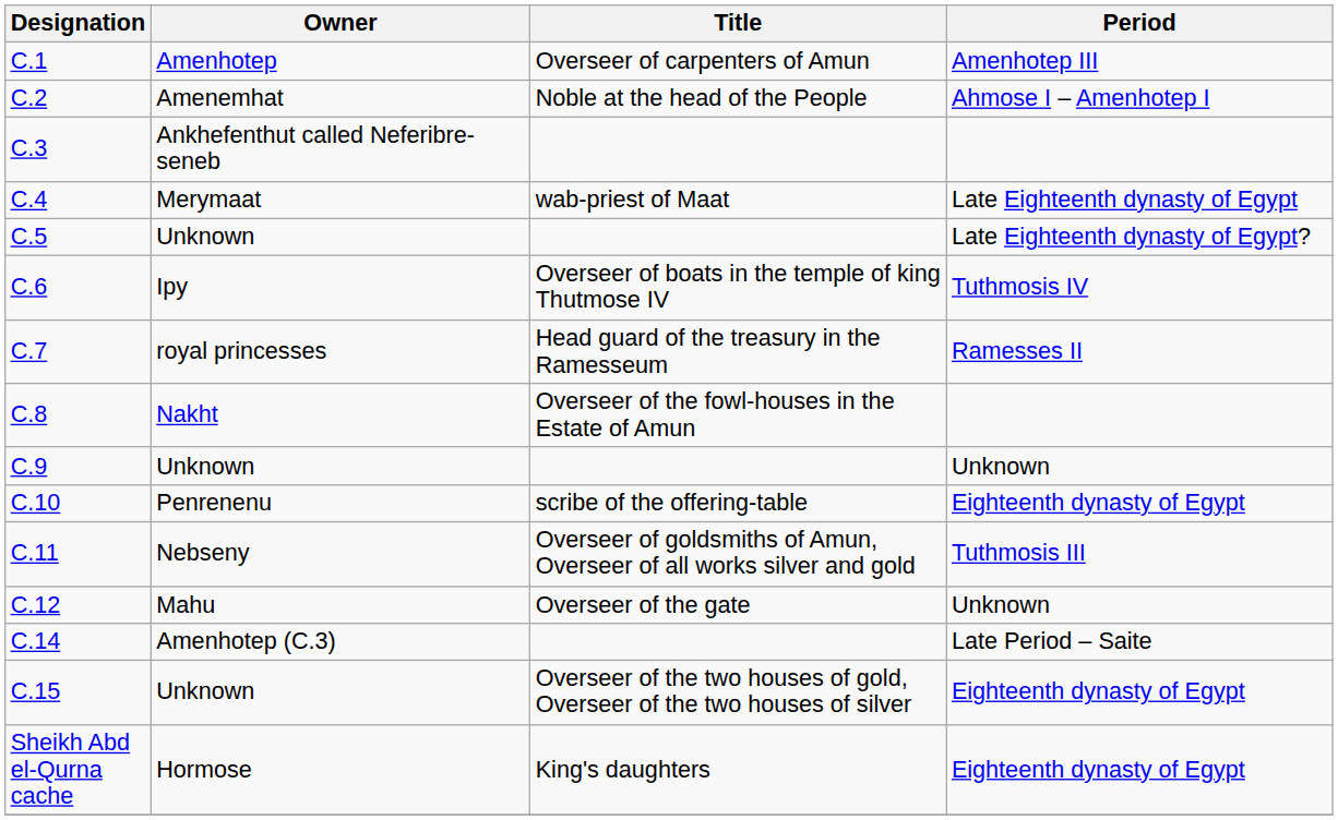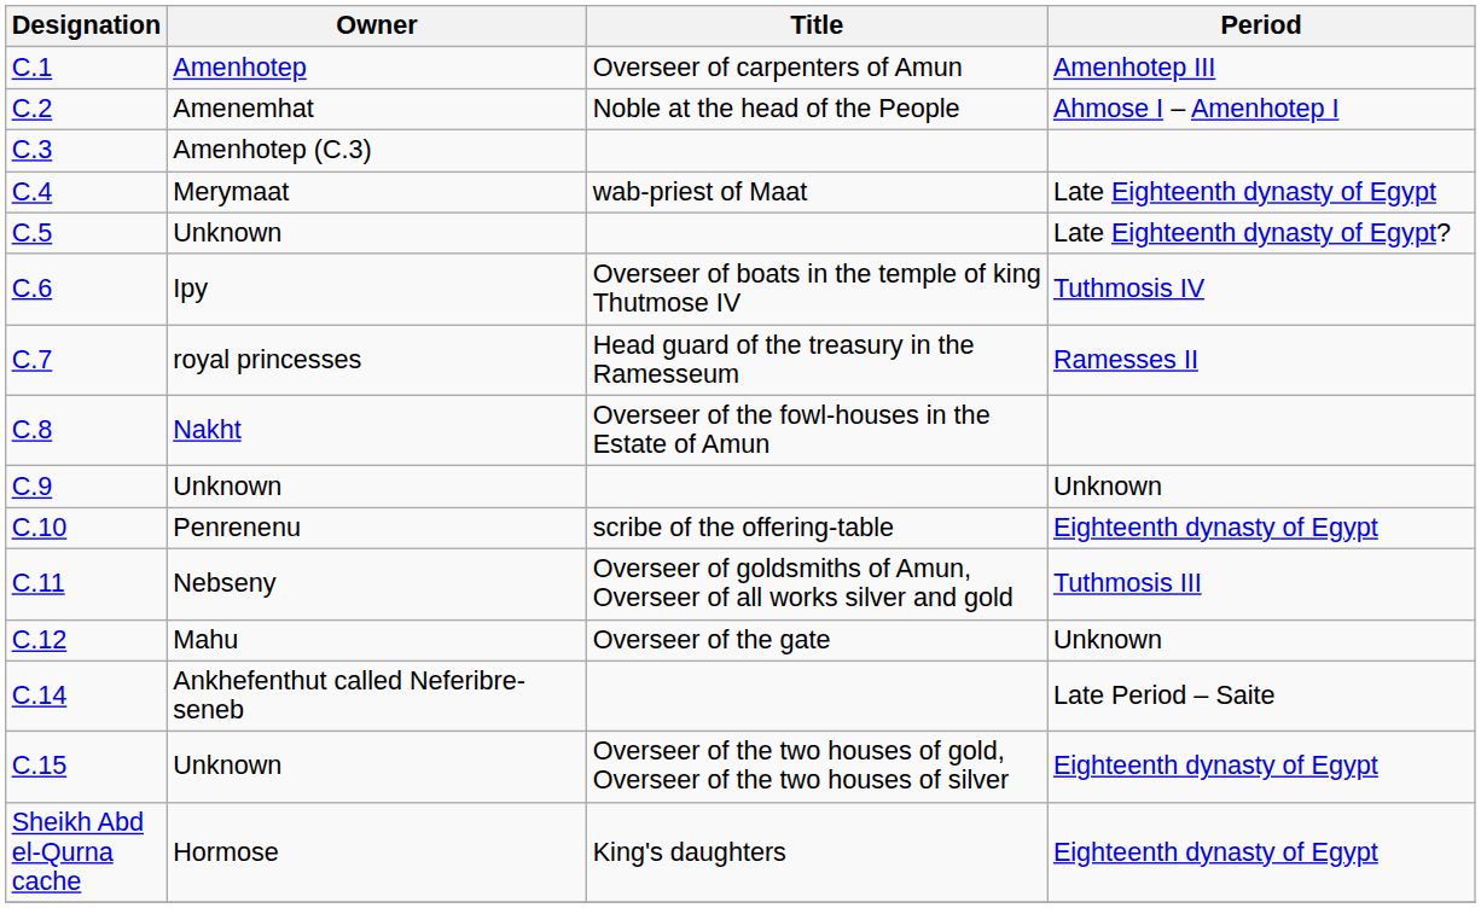C.3 | Owner: Ankhefenthut called Neferibre-seneb -> Amenhotep (C.3)
C.14 | Owner: Amenhotep (C.3) -> Ankhefenthut called Neferibre-seneb
